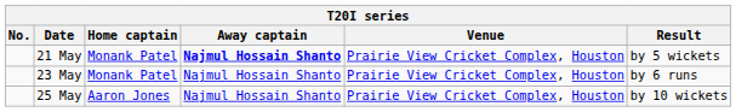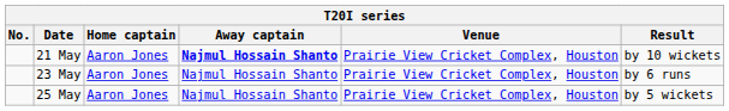21 May | Home captain: Monank Patel -> Aaron Jones
21 May | Result: by 5 wickets -> by 10 wickets
23 May | Home captain: Monank Patel -> Aaron Jones
25 May | Result: by 10 wickets -> by 5 wickets
